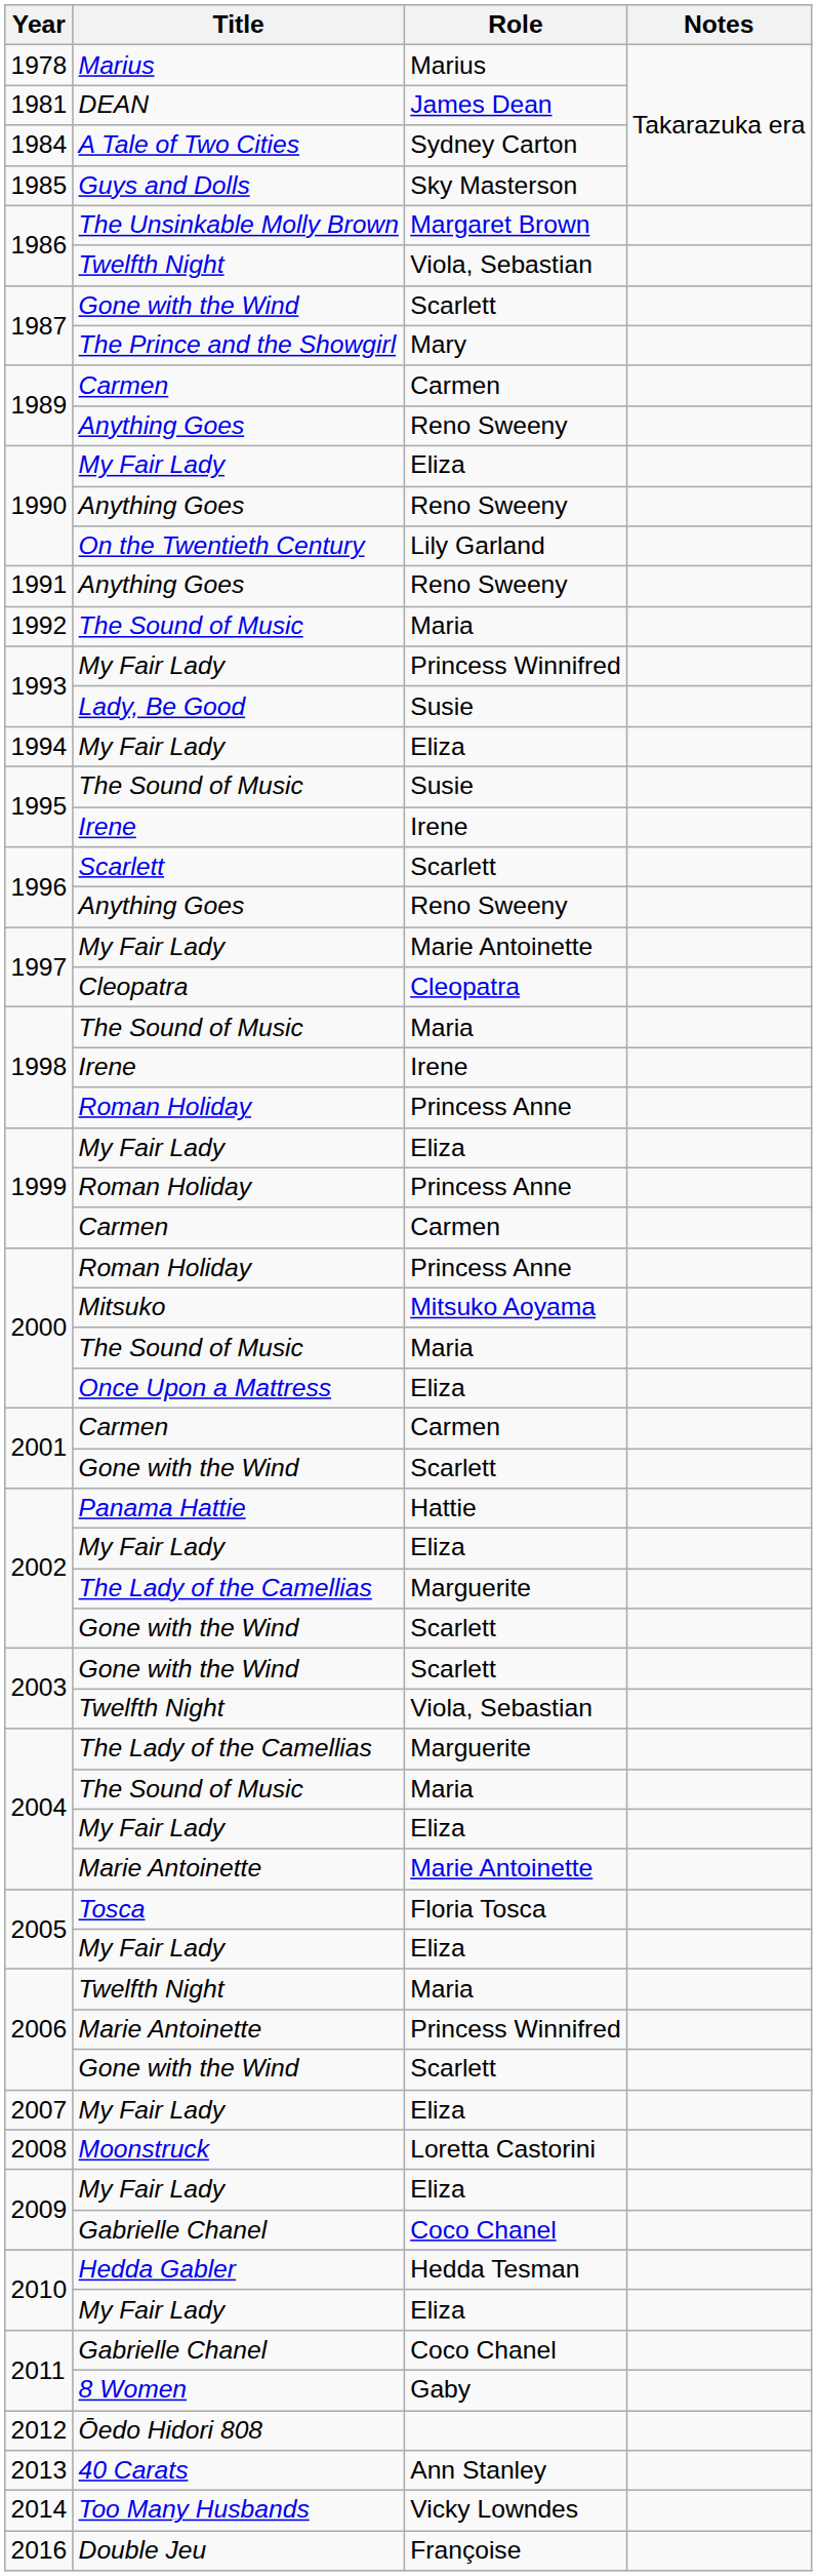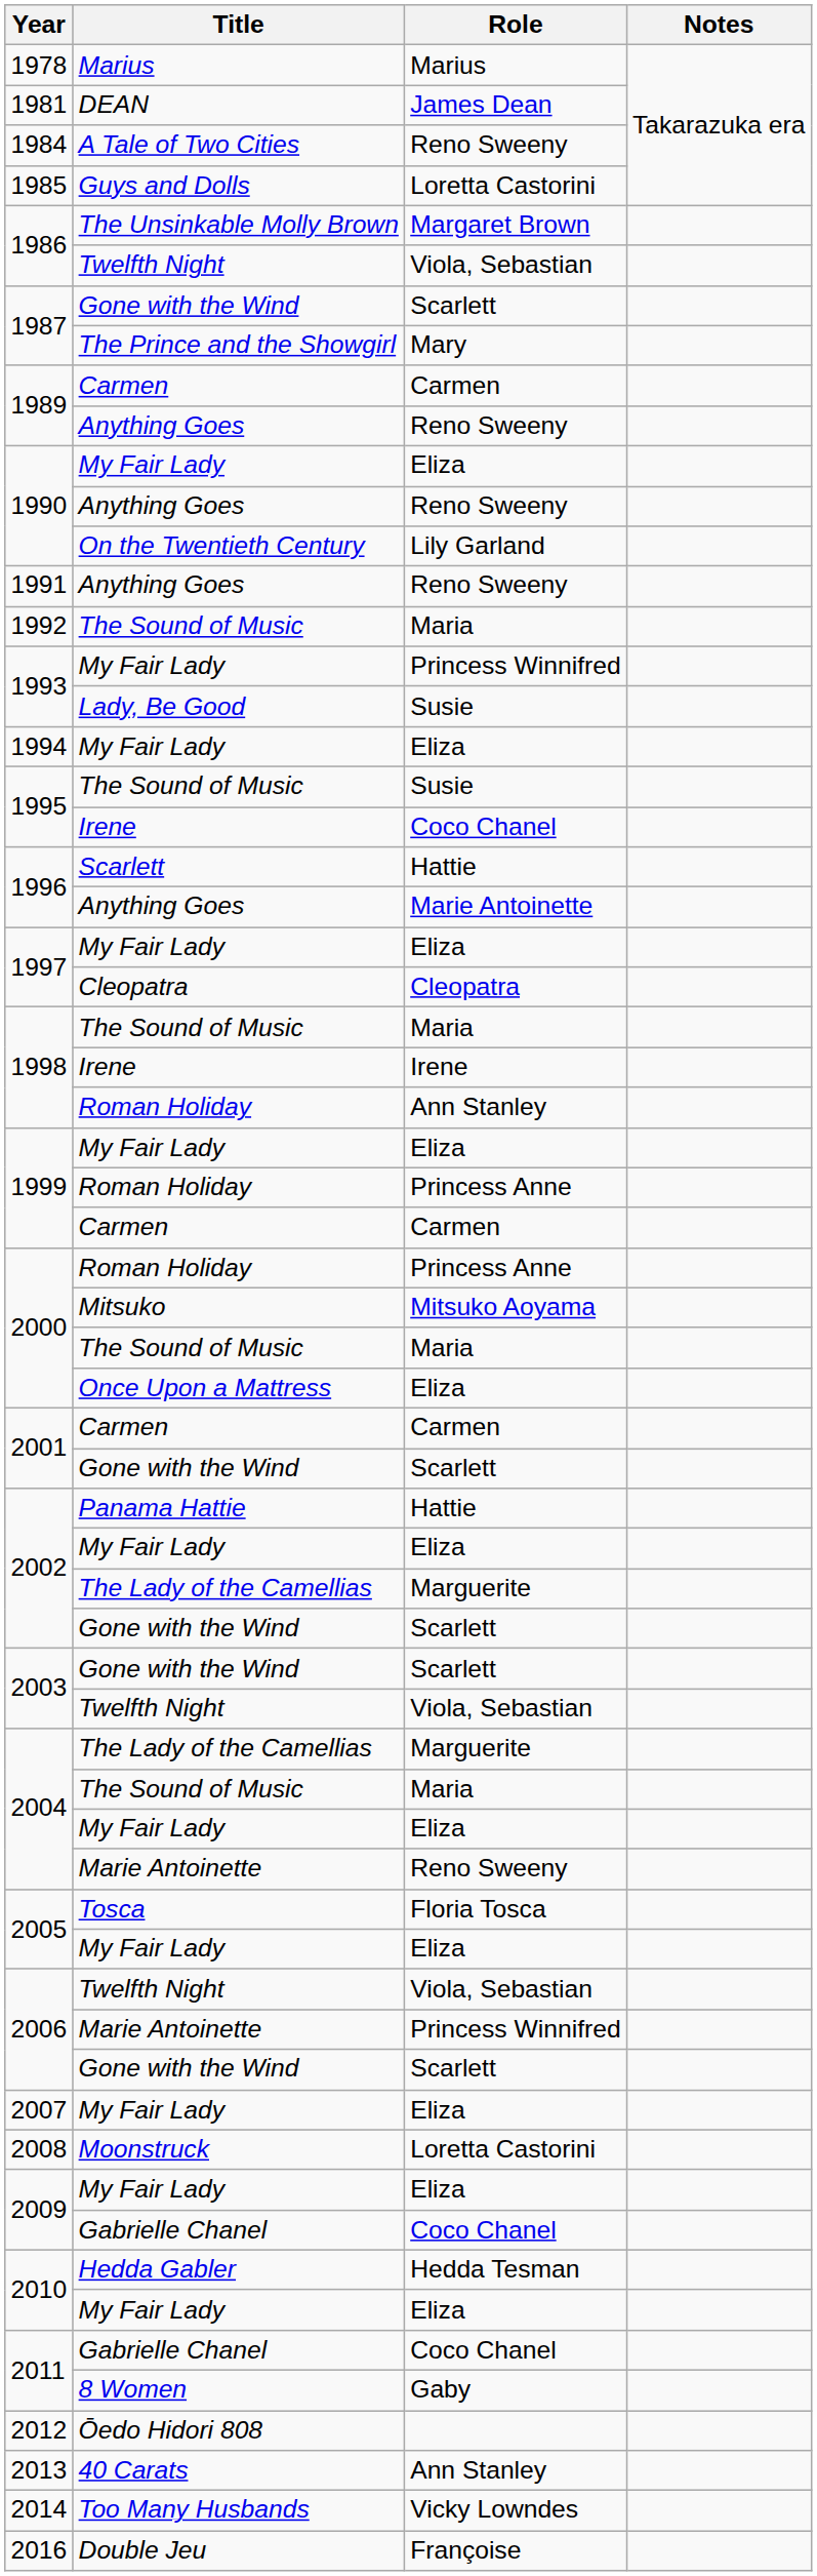1984 | Role: Sydney Carton -> Reno Sweeny
1985 | Role: Sky Masterson -> Loretta Castorini
1995 / Irene | Role: Irene -> Coco Chanel
1996 / Scarlett | Role: Scarlett -> Hattie
1996 / Anything Goes | Role: Reno Sweeny -> Marie Antoinette
1997 / My Fair Lady | Role: Marie Antoinette -> Eliza
1998 / Roman Holiday | Role: Princess Anne -> Ann Stanley
2004 / Marie Antoinette | Role: Marie Antoinette -> Reno Sweeny
2006 / Twelfth Night | Role: Maria -> Viola, Sebastian
